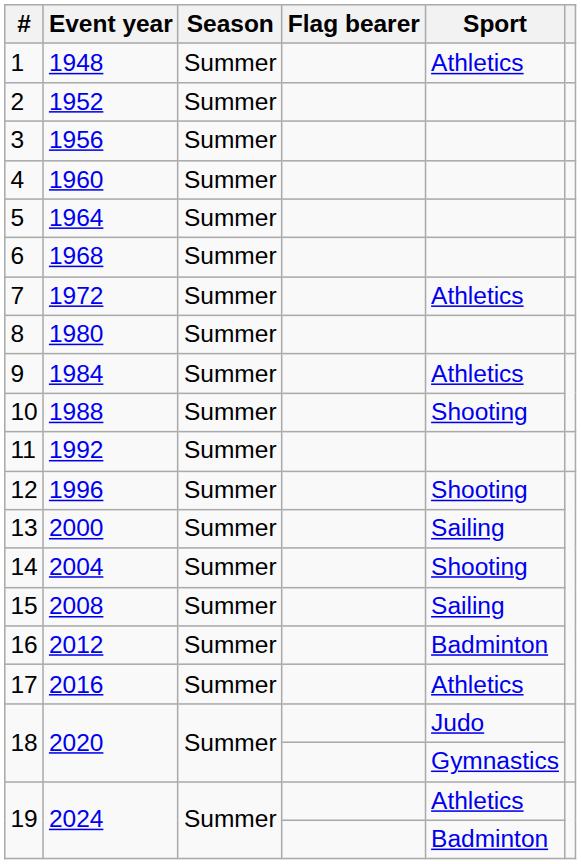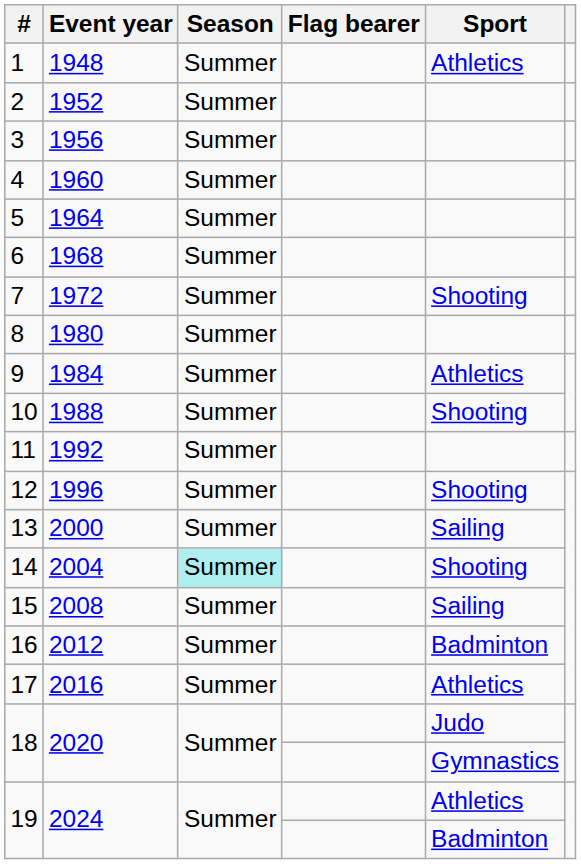7 | Sport: Athletics -> Shooting
14 | Season: no background -> paleturquoise background
